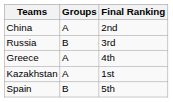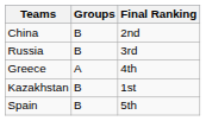China | Groups: A -> B
Kazakhstan | Groups: A -> B
